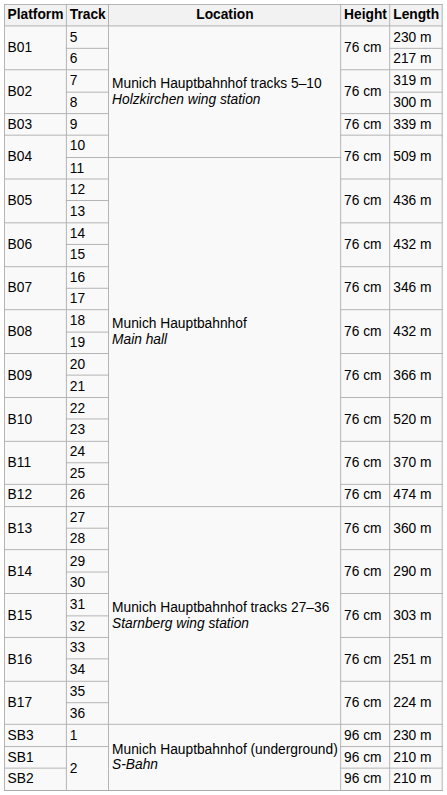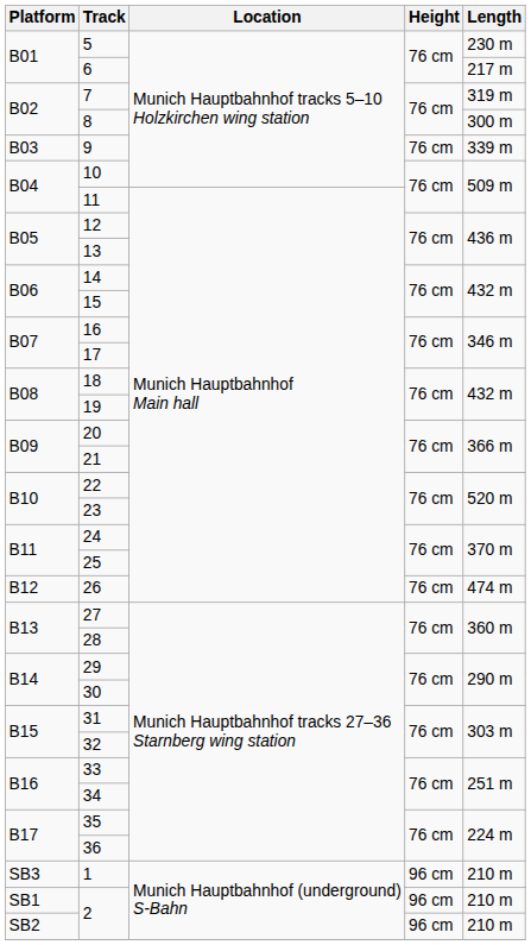SB3 / 1 | Length: 230 m -> 210 m
